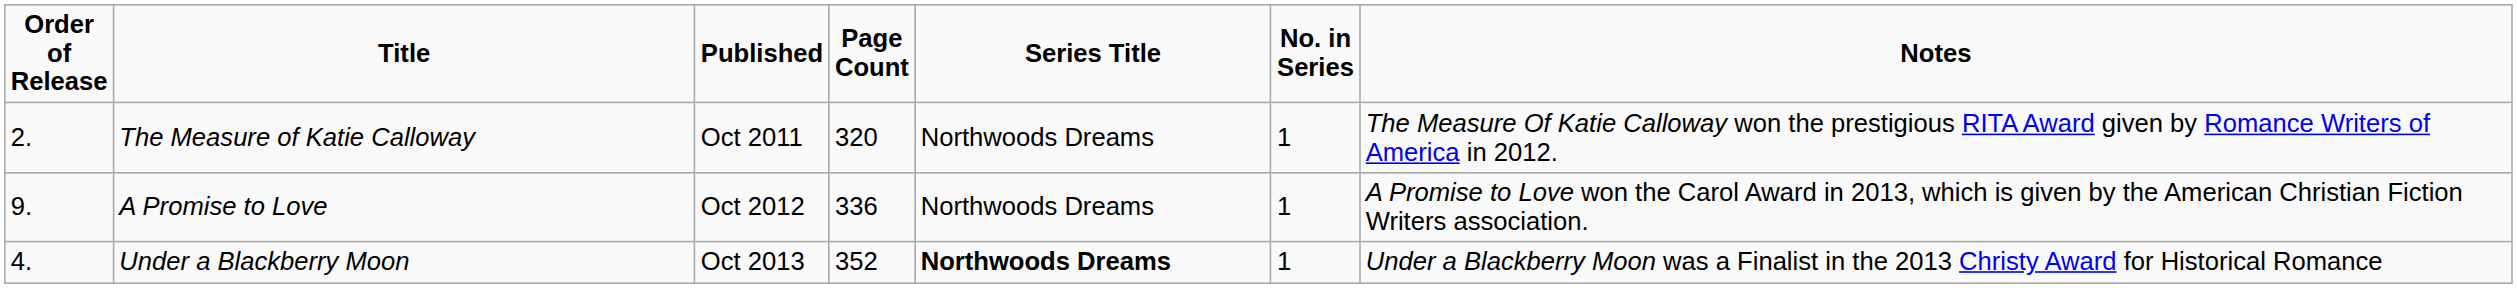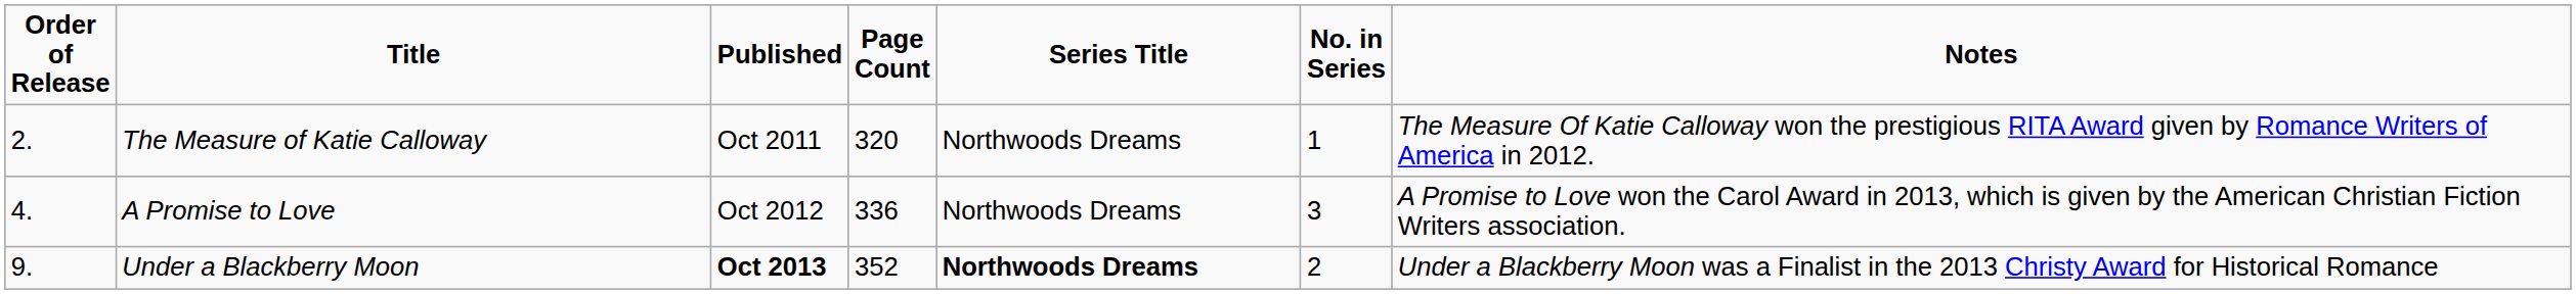A Promise to Love | Order of Release: 9. -> 4.
A Promise to Love | No. in Series: 1 -> 3
Under a Blackberry Moon | Order of Release: 4. -> 9.
Under a Blackberry Moon | Published: normal -> bold
Under a Blackberry Moon | No. in Series: 1 -> 2
